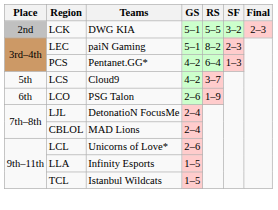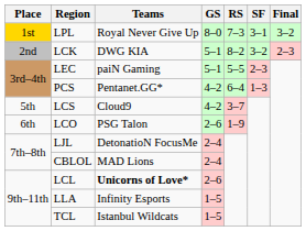+ row: 1st | LPL | Royal Never Give Up | 8–0 | 7–3 | 3–1 | 3–2
LCK | RS: 5–5 -> 8–2
LEC | RS: 8–2 -> 5–5
LCL | Teams: normal -> bold
